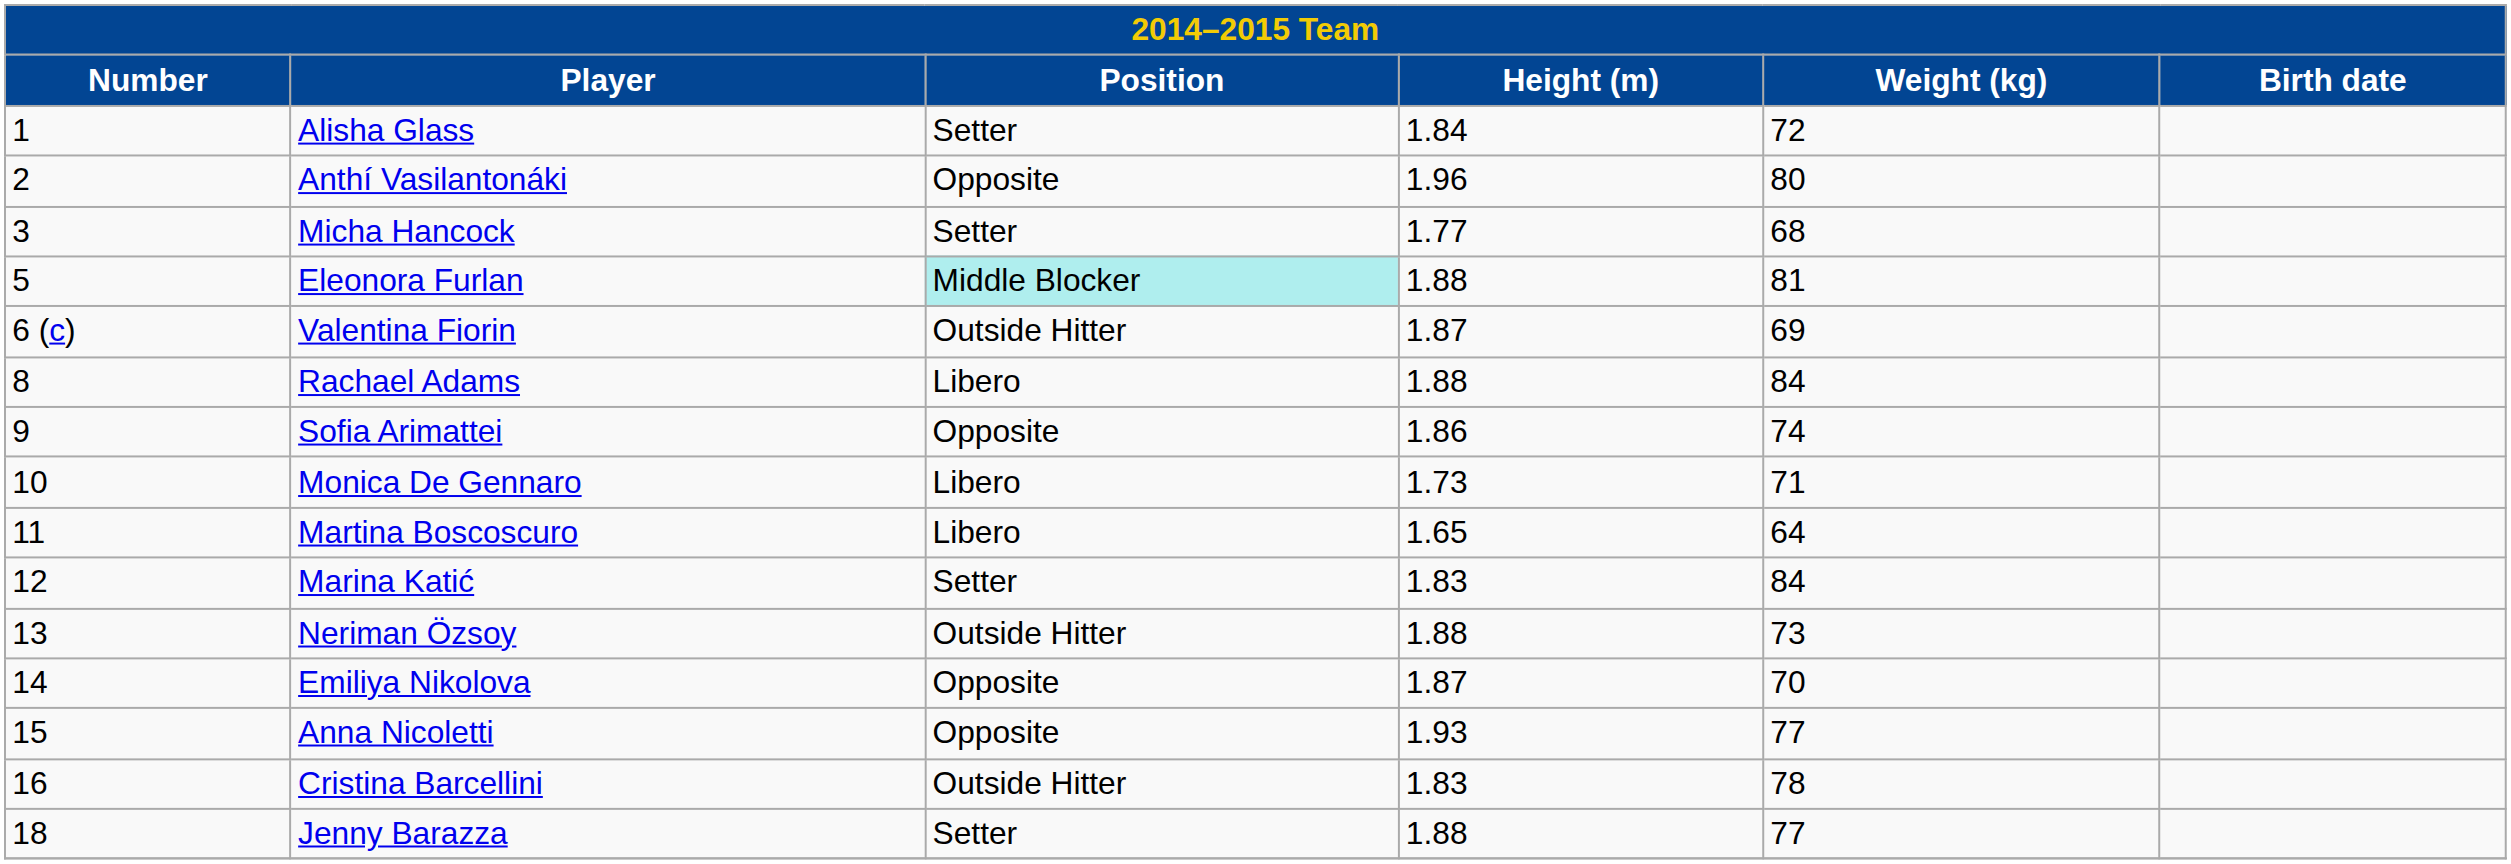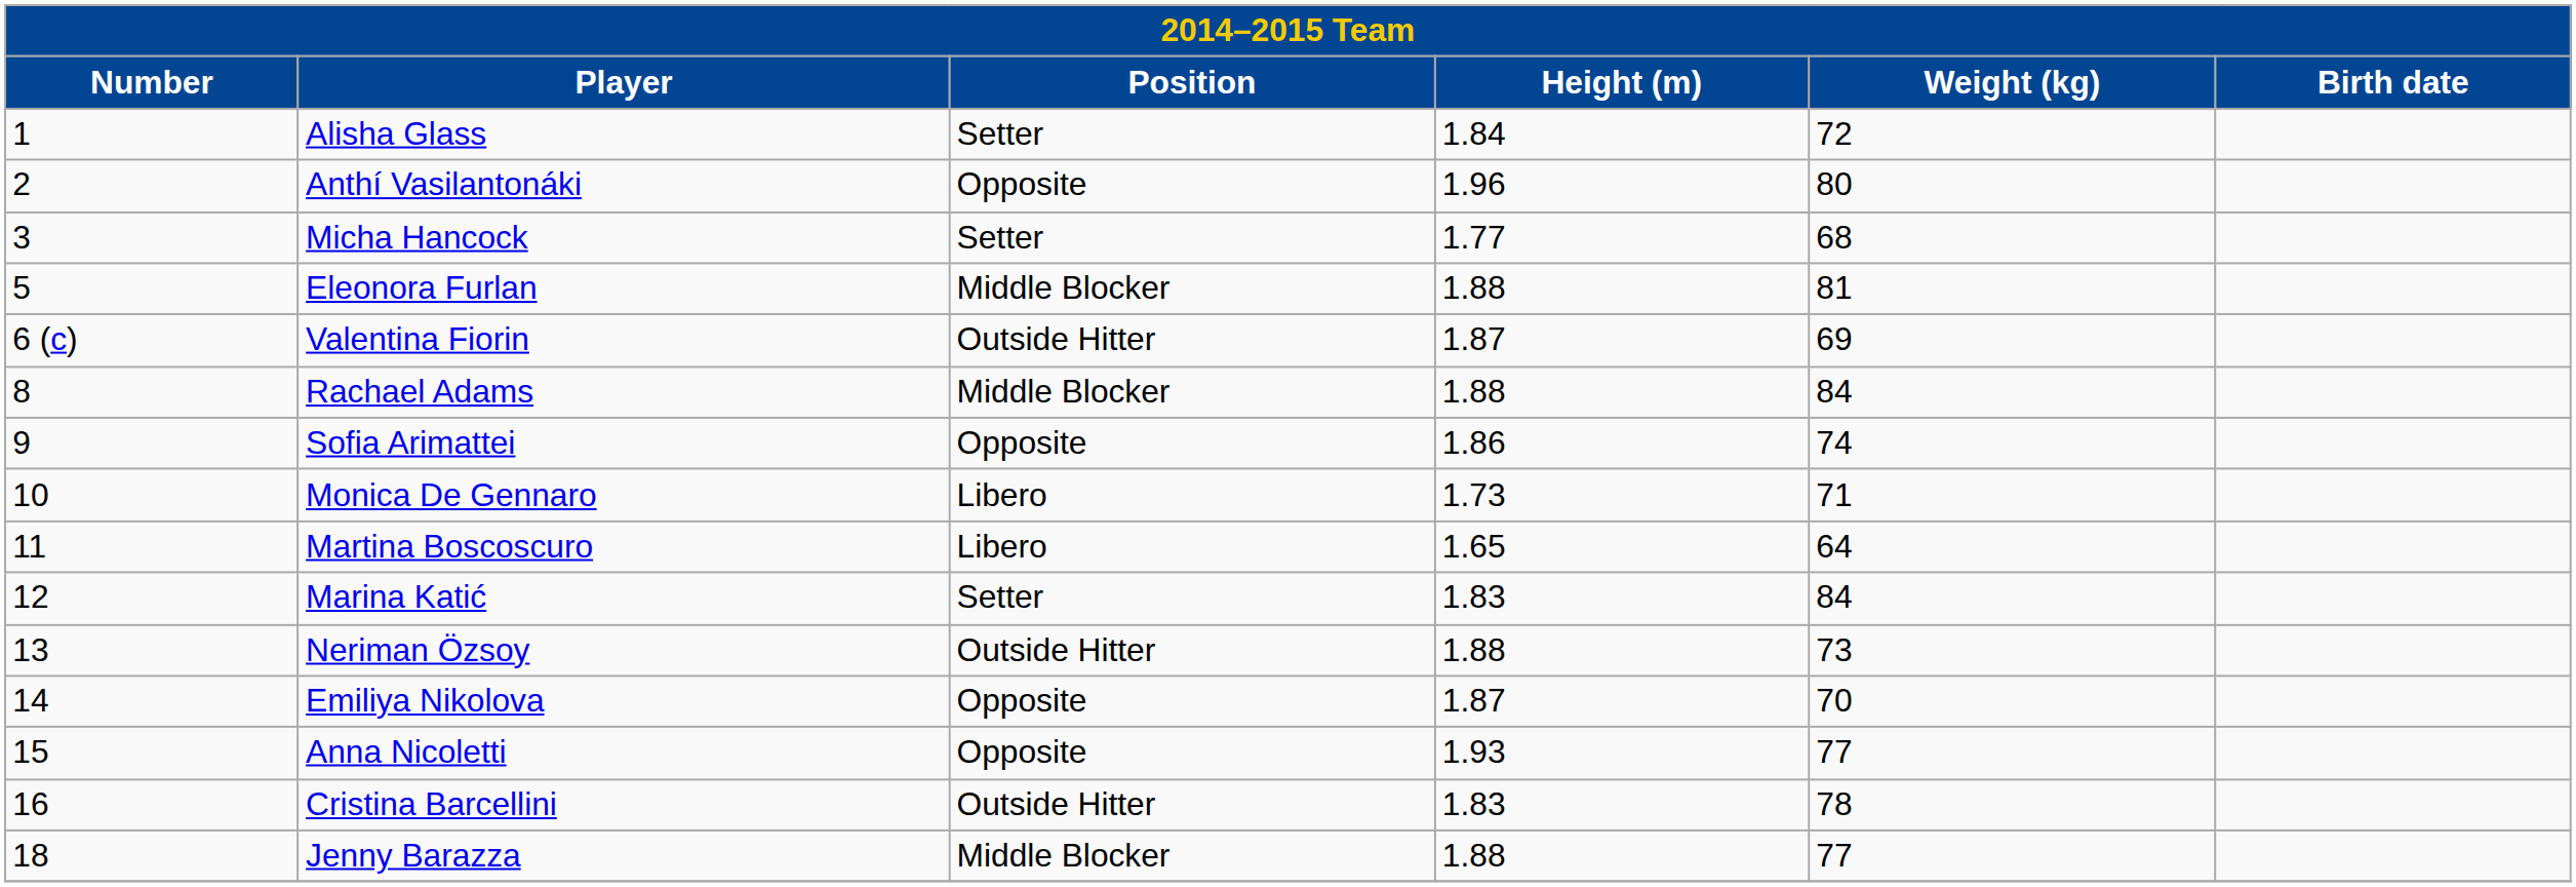Eleonora Furlan | Position: paleturquoise background -> no background
Rachael Adams | Position: Libero -> Middle Blocker
Jenny Barazza | Position: Setter -> Middle Blocker
